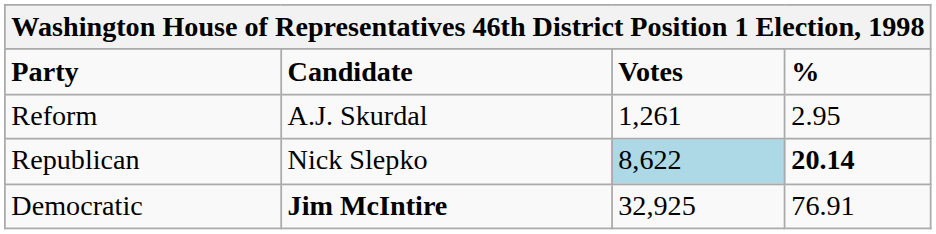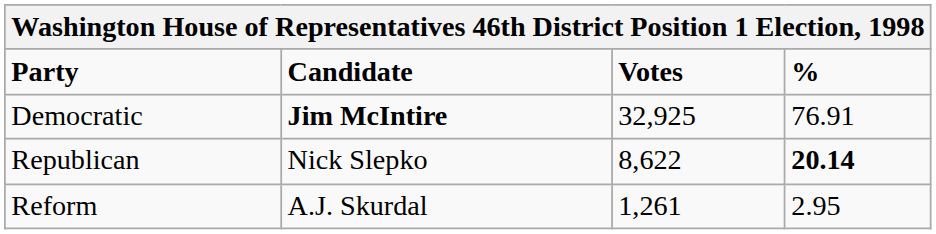rows swapped: Democratic <-> Reform
Republican | Votes: lightblue background -> no background
